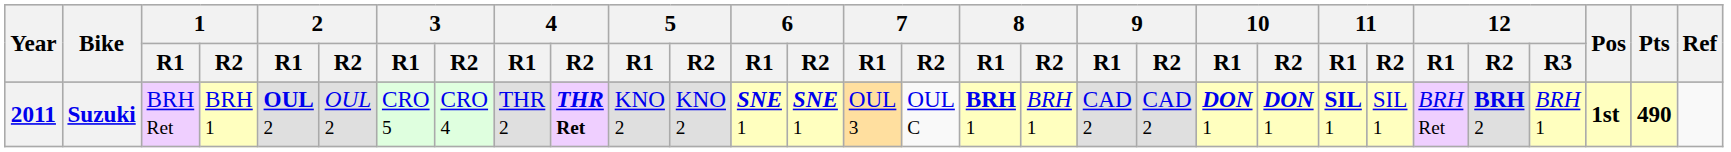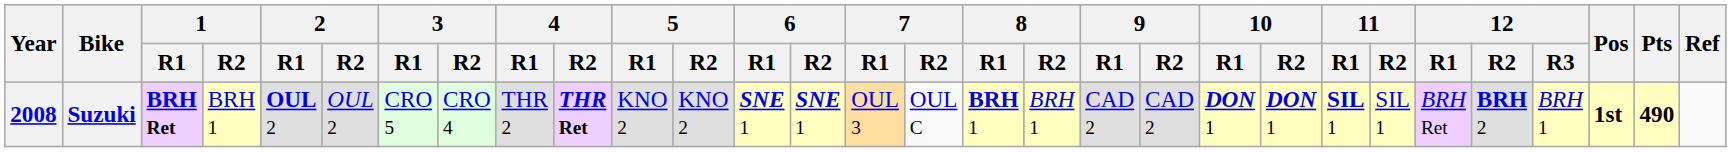Suzuki | Year: 2011 -> 2008
Suzuki | 1 / R1: normal -> bold
